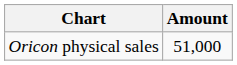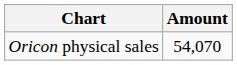Oricon physical sales | Amount: 51,000 -> 54,070
